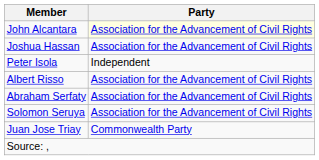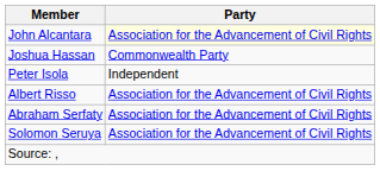Joshua Hassan | Party: Association for the Advancement of Civil Rights -> Commonwealth Party
- row: Juan Jose Triay | Commonwealth Party
